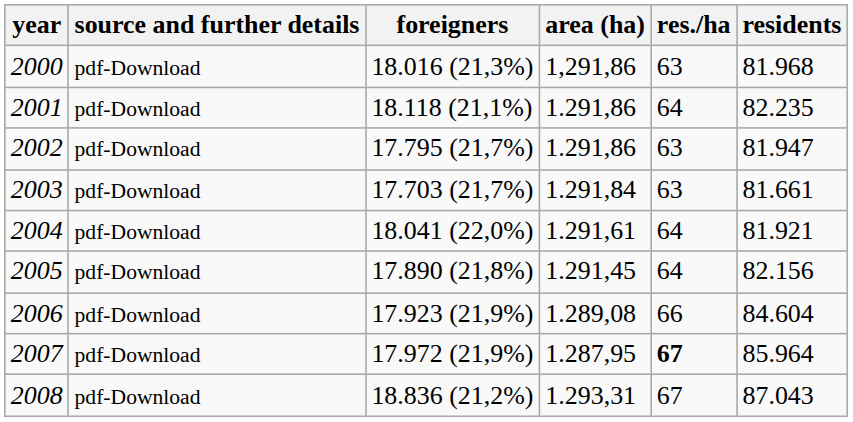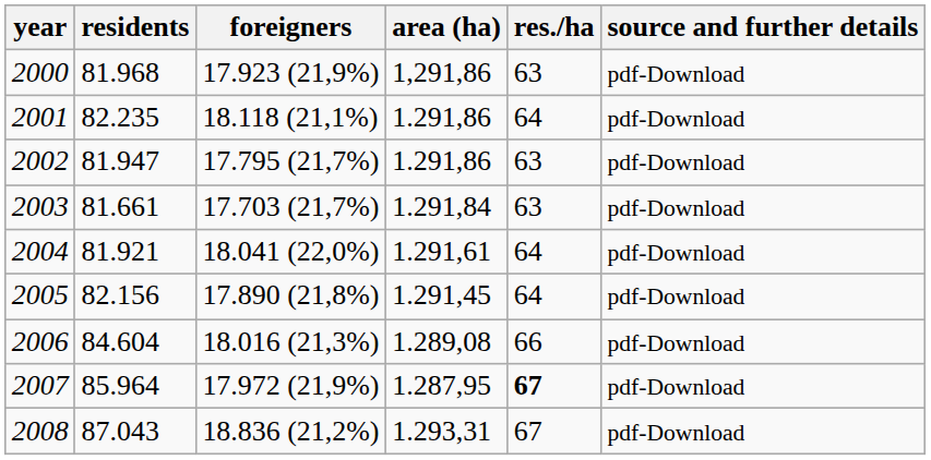columns swapped: residents <-> source and further details
2000 | foreigners: 18.016 (21,3%) -> 17.923 (21,9%)
2006 | foreigners: 17.923 (21,9%) -> 18.016 (21,3%)
